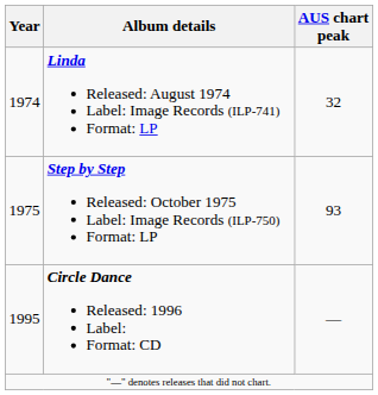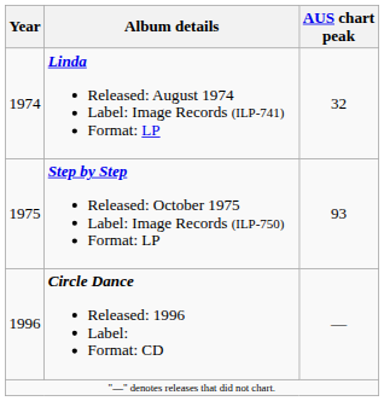Circle Dance Released: 1996 Label: Format: CD | Year: 1995 -> 1996
